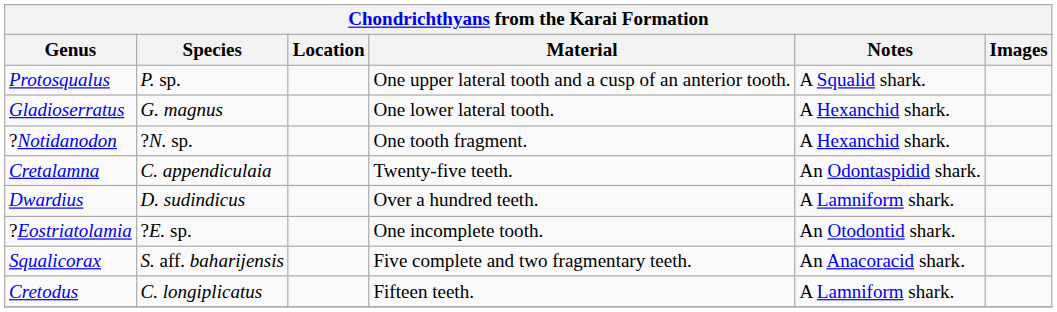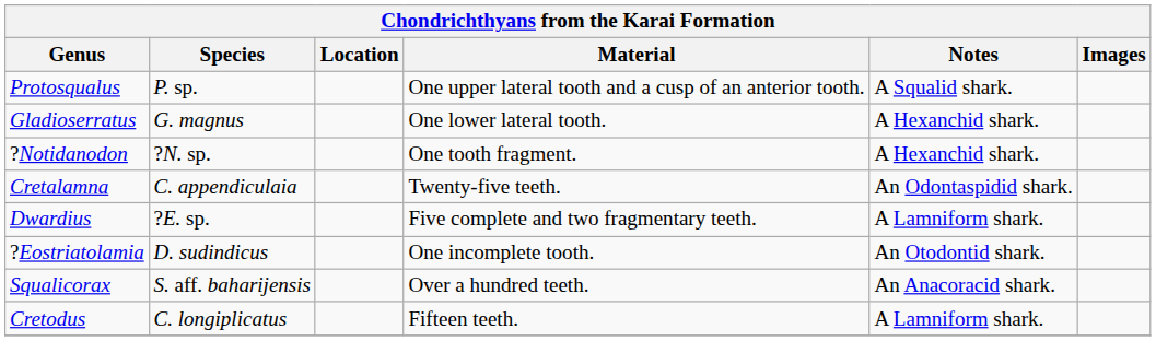Dwardius | Species: D. sudindicus -> ?E. sp.
Dwardius | Material: Over a hundred teeth. -> Five complete and two fragmentary teeth.
?Eostriatolamia | Species: ?E. sp. -> D. sudindicus
Squalicorax | Material: Five complete and two fragmentary teeth. -> Over a hundred teeth.
